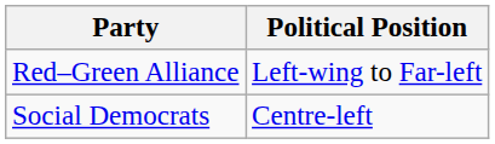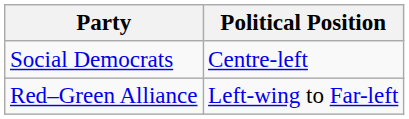rows swapped: Social Democrats <-> Red–Green Alliance
